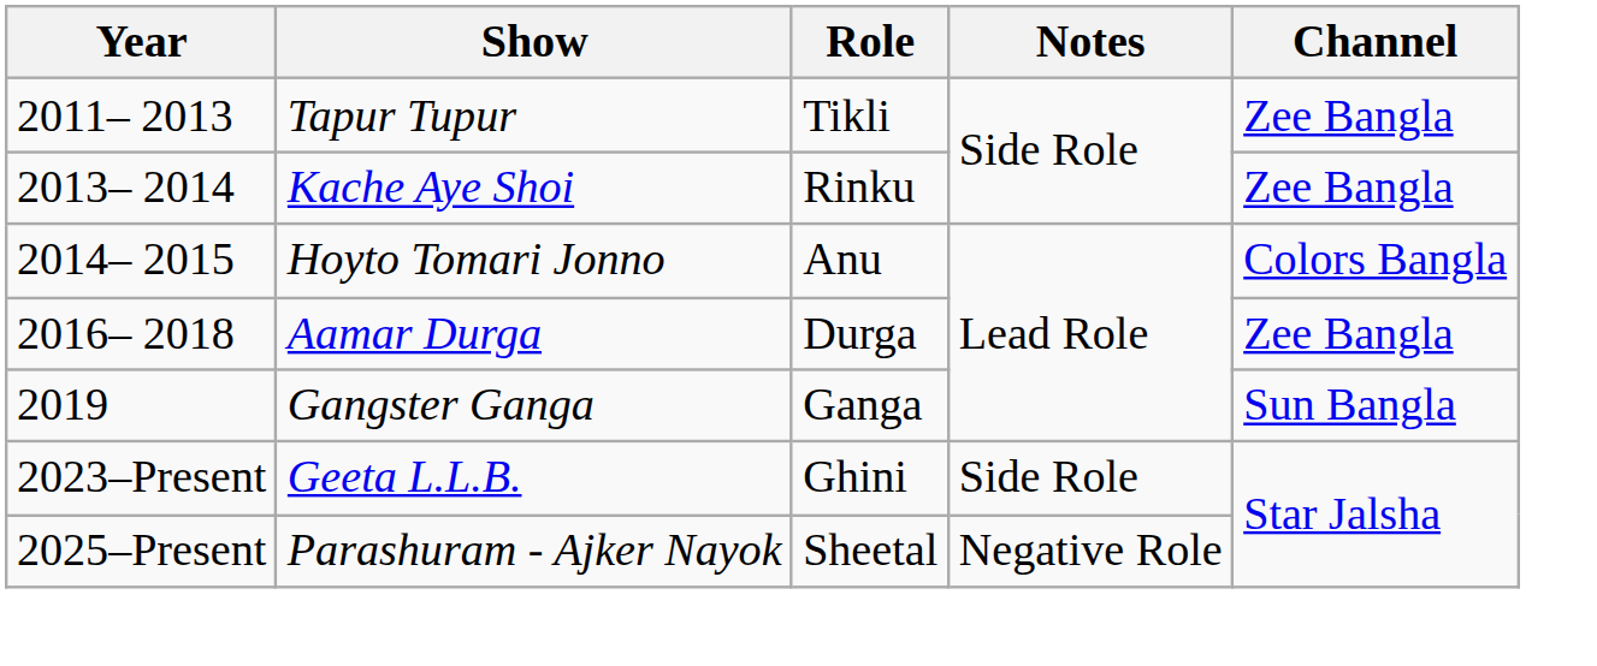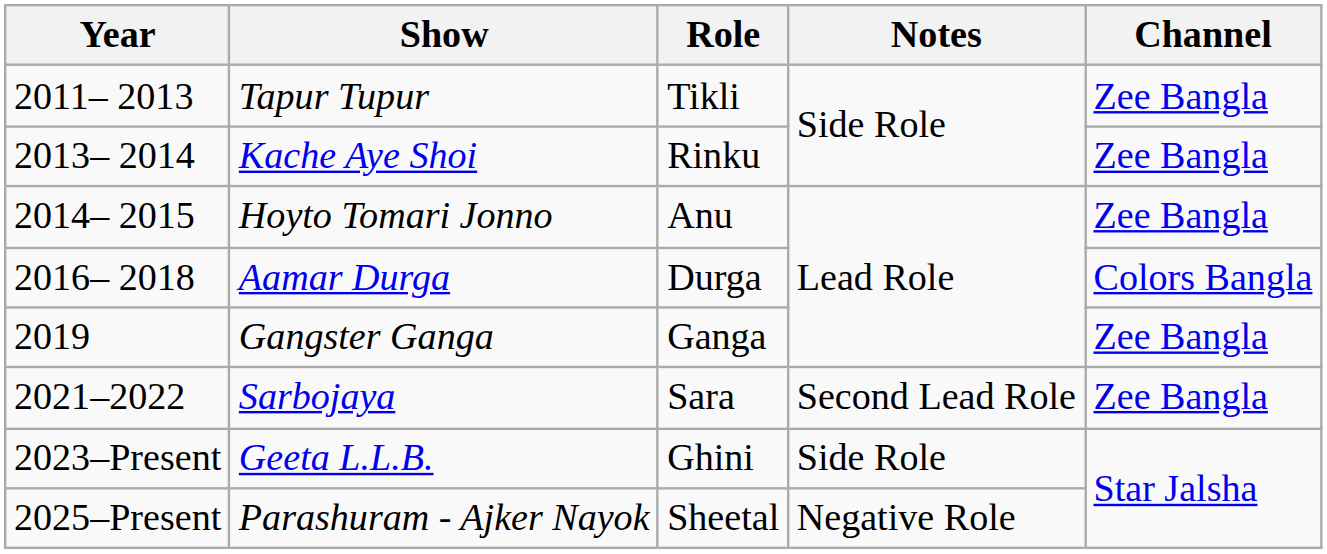Hoyto Tomari Jonno | Channel: Colors Bangla -> Zee Bangla
Aamar Durga | Channel: Zee Bangla -> Colors Bangla
Gangster Ganga | Channel: Sun Bangla -> Zee Bangla
+ row: 2021–2022 | Sarbojaya | Sara | Second Lead Role | Zee Bangla
